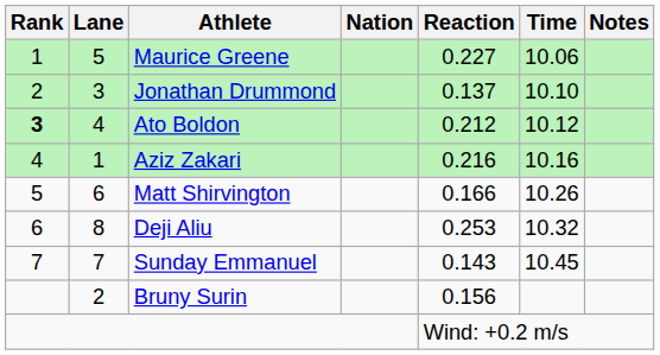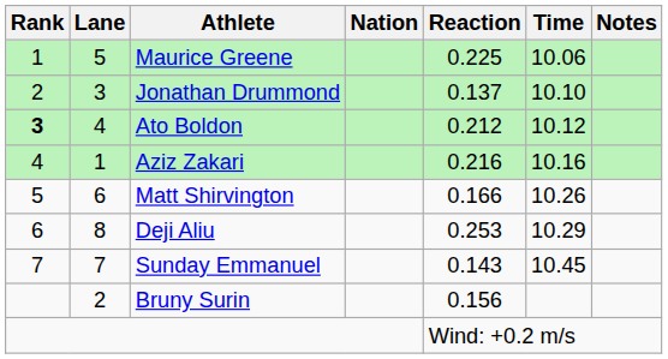Maurice Greene | Reaction: 0.227 -> 0.225
Deji Aliu | Time: 10.32 -> 10.29
